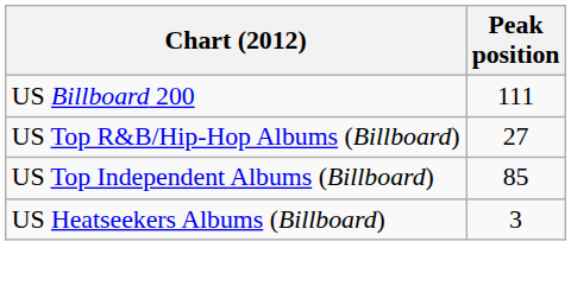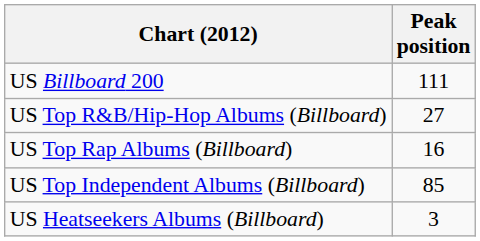+ row: US Top Rap Albums (Billboard) | 16
